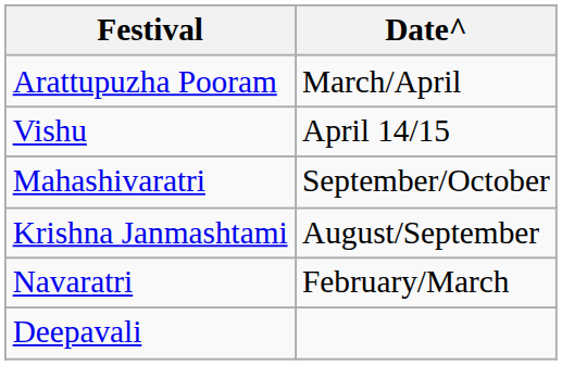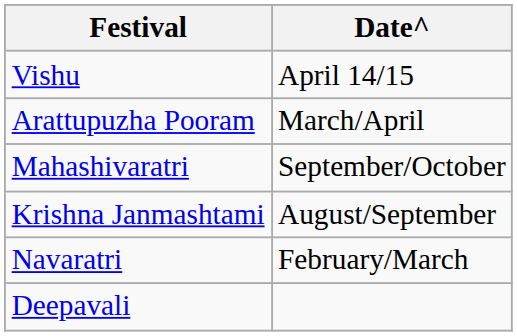rows swapped: Arattupuzha Pooram <-> Vishu
